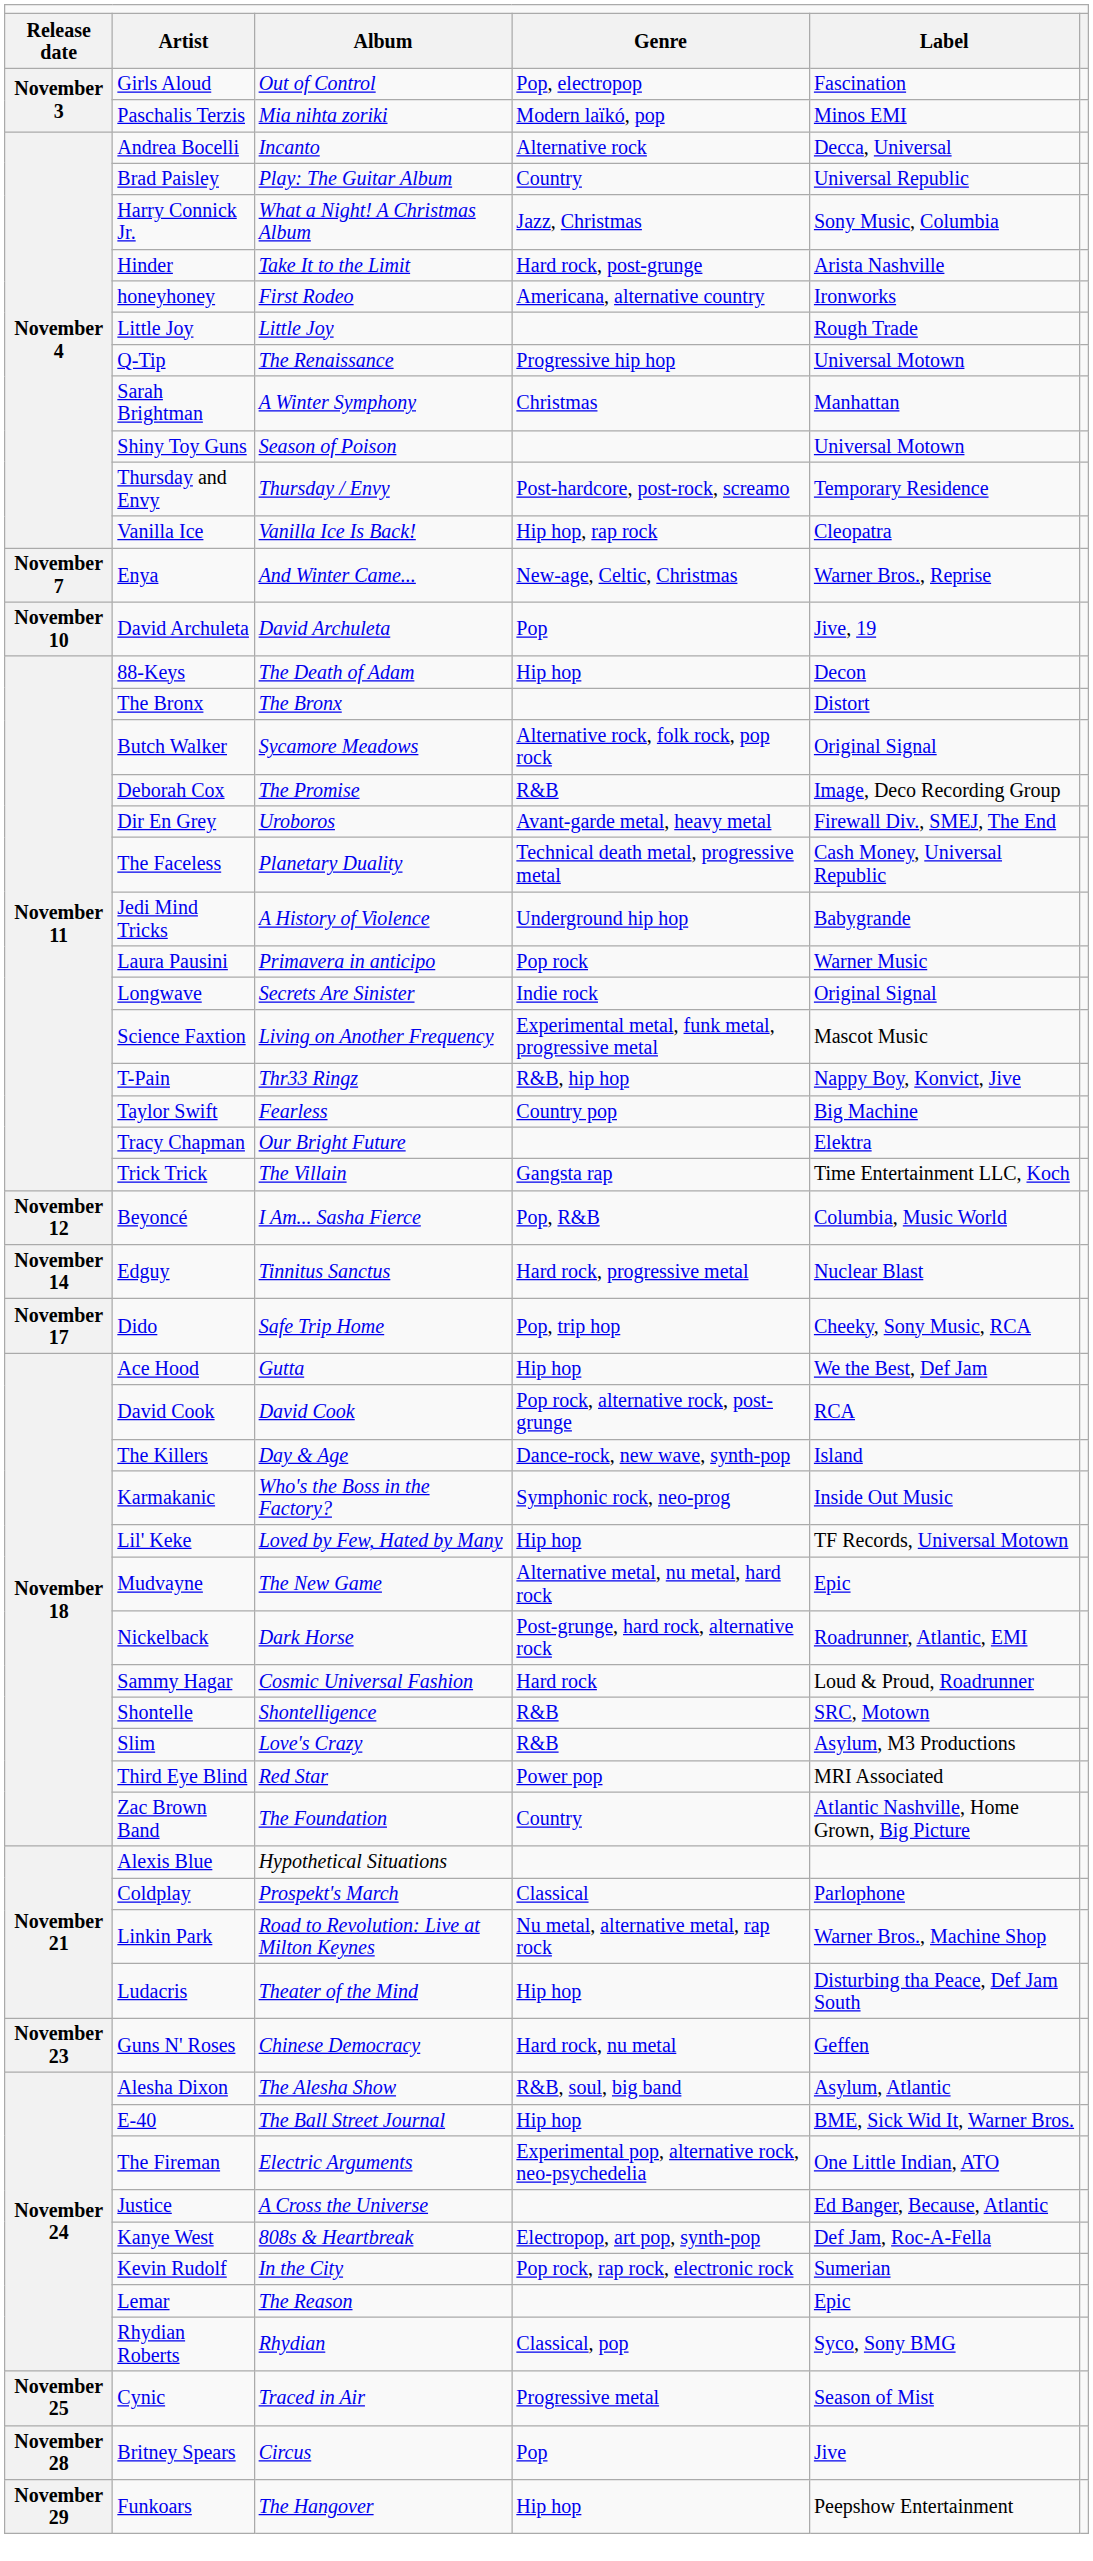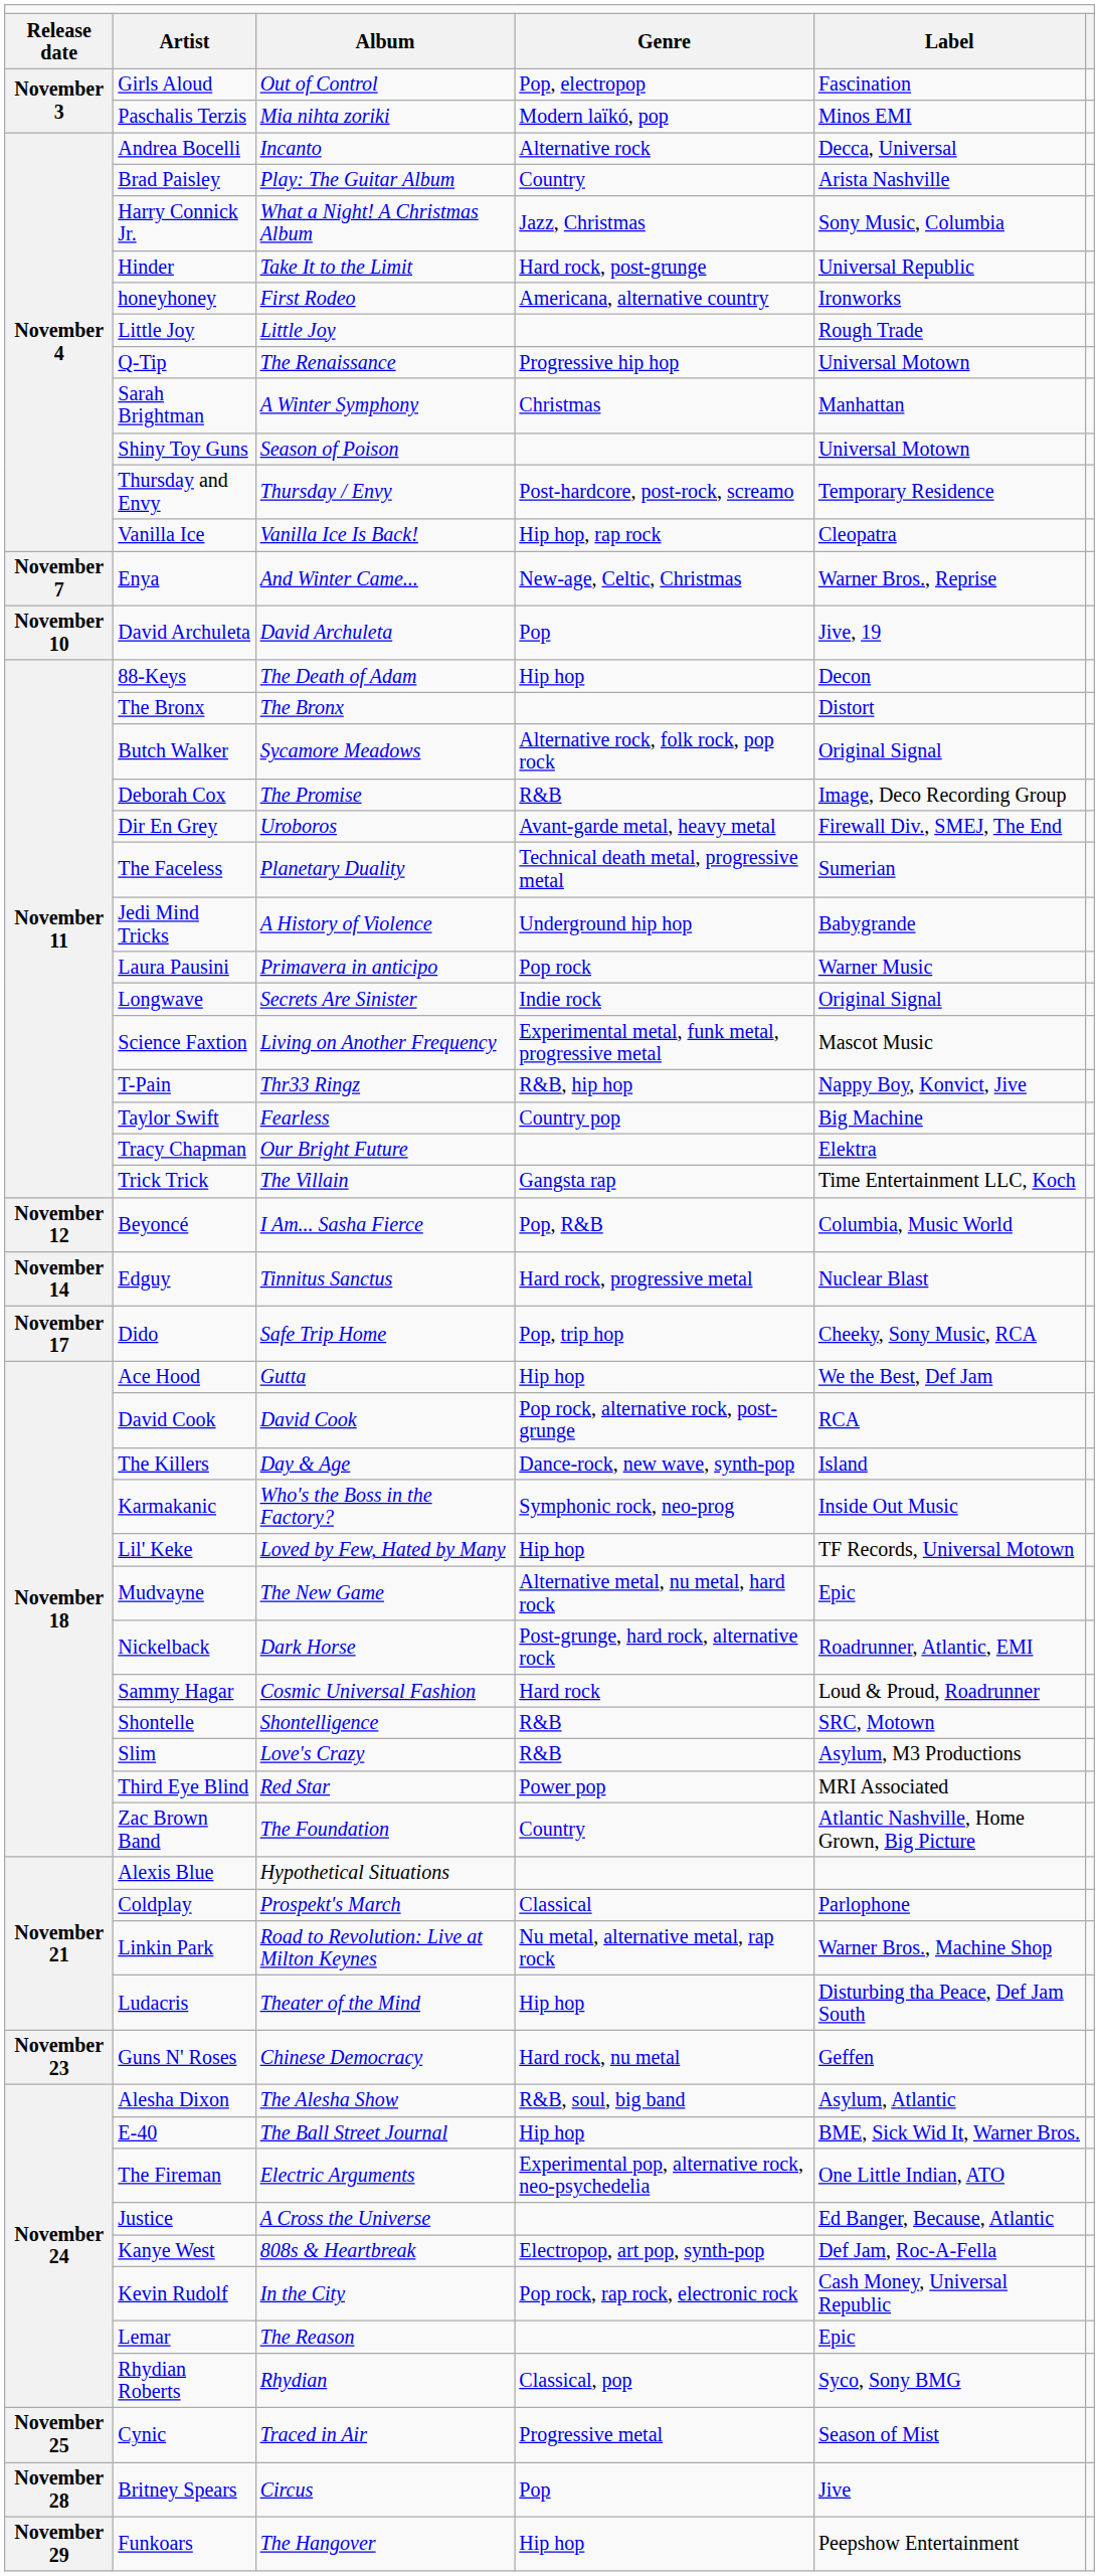Brad Paisley | column 5: Universal Republic -> Arista Nashville
Hinder | column 5: Arista Nashville -> Universal Republic
The Faceless | column 5: Cash Money, Universal Republic -> Sumerian
Kevin Rudolf | column 5: Sumerian -> Cash Money, Universal Republic
